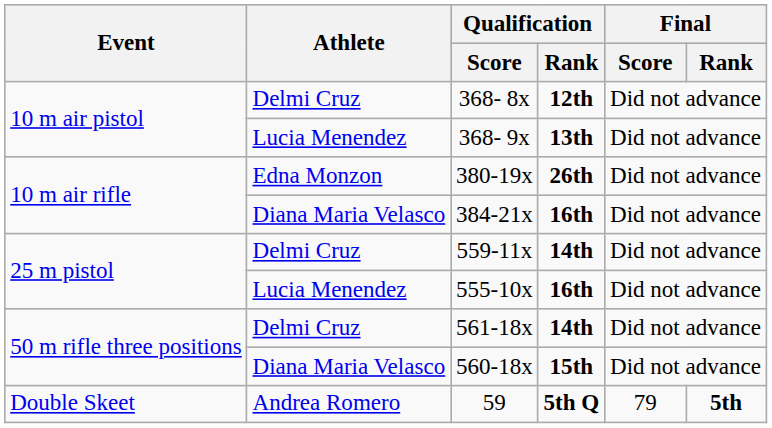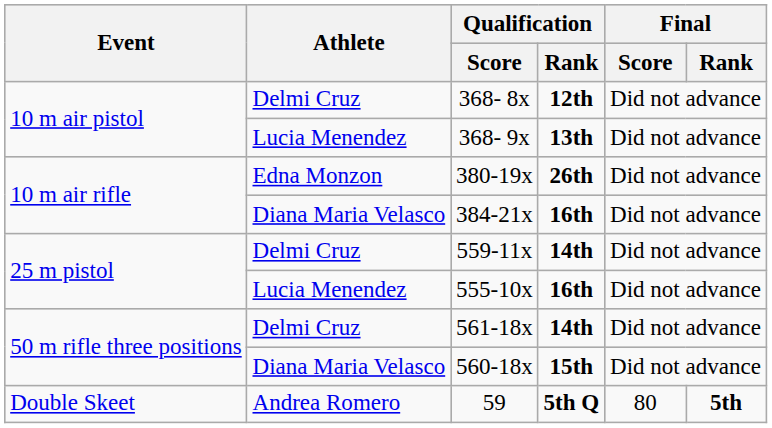59 | Final / Score: 79 -> 80
